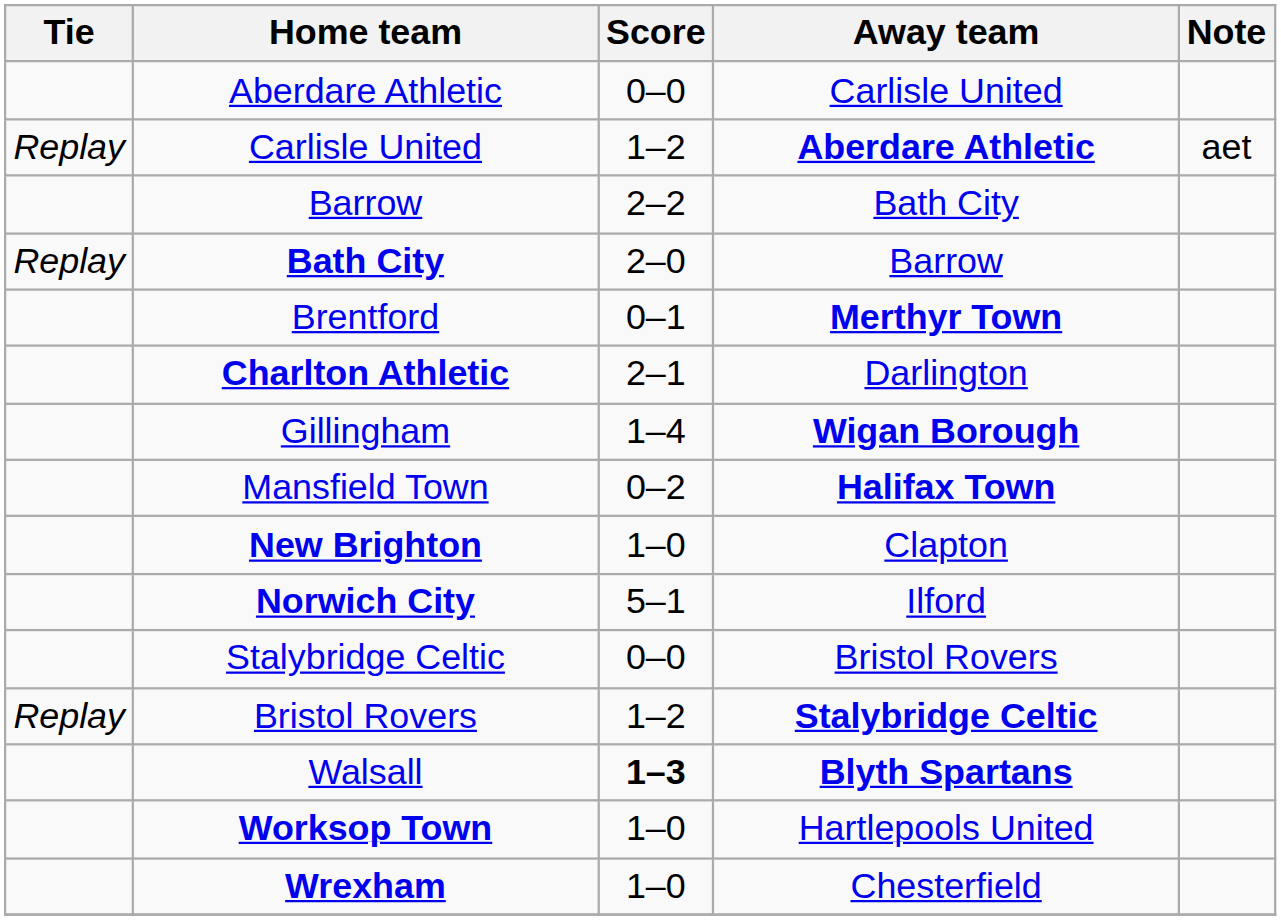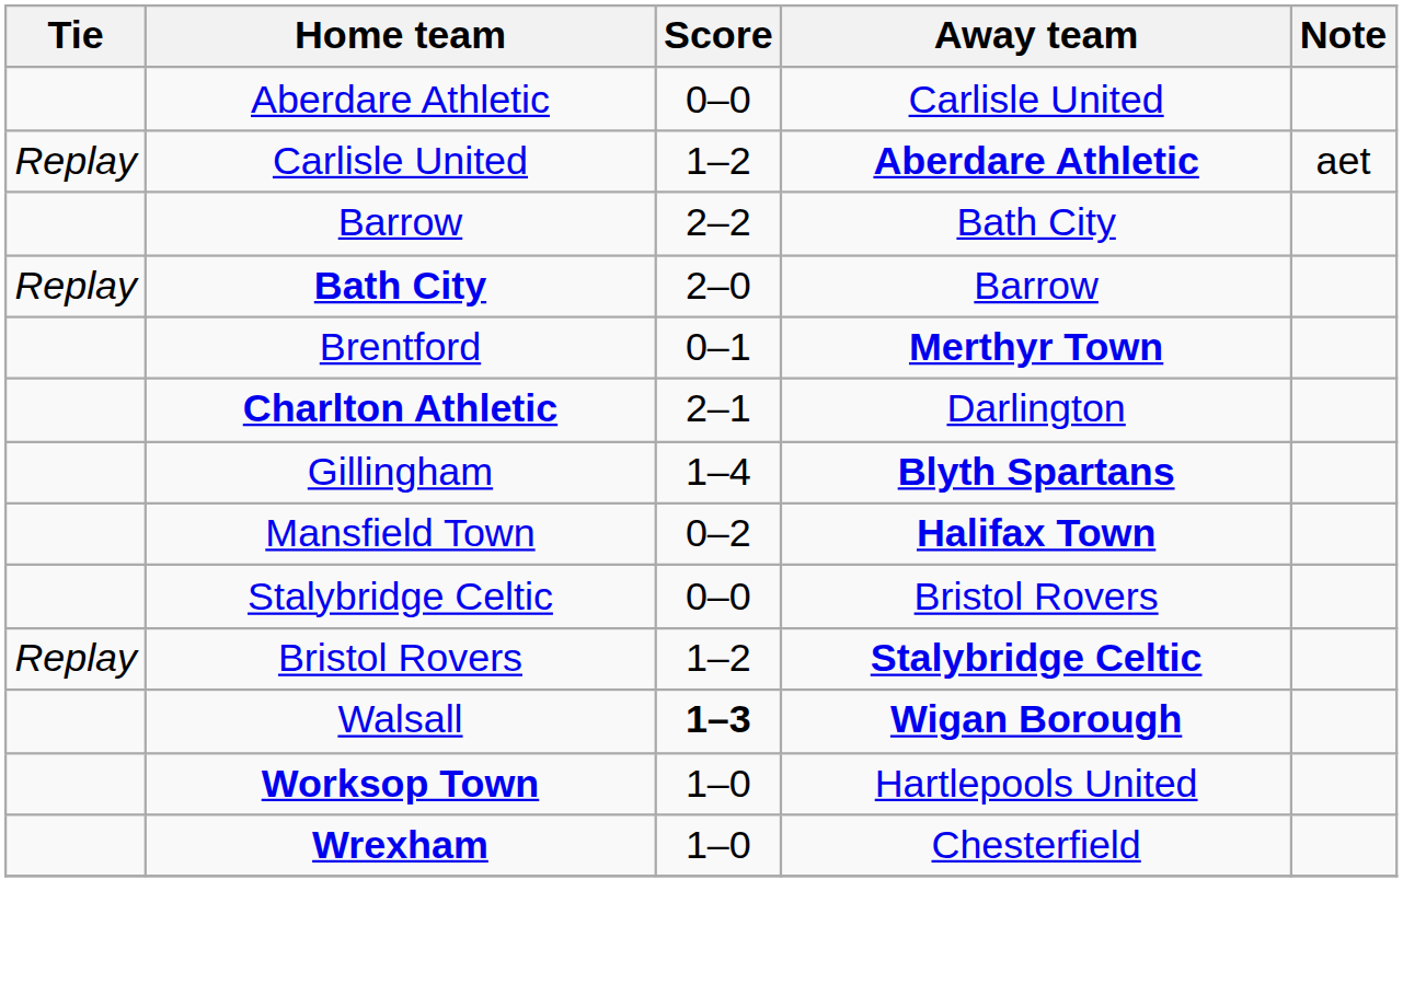Gillingham | Away team: Wigan Borough -> Blyth Spartans
- row: New Brighton | 1–0 | Clapton
- row: Norwich City | 5–1 | Ilford
Walsall | Away team: Blyth Spartans -> Wigan Borough
